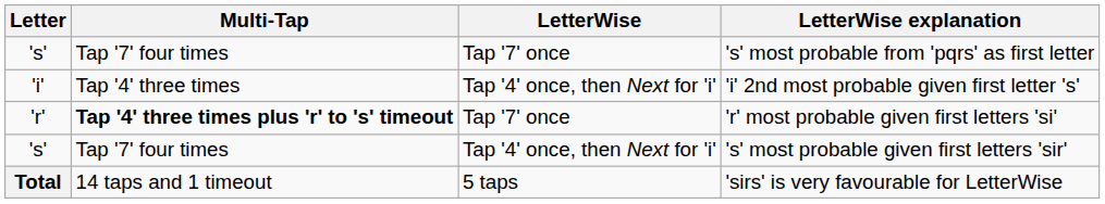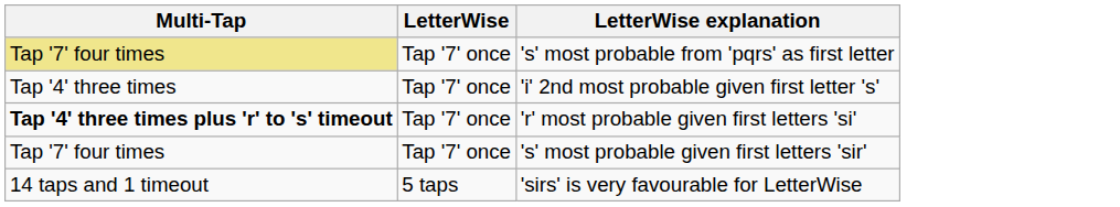- column: Letter | 's' | 'i' | 'r' | 's' | Total
's' most probable from 'pqrs' as first letter | Multi-Tap: no background -> khaki background
'i' 2nd most probable given first letter 's' | LetterWise: Tap '4' once, then Next for 'i' -> Tap '7' once
's' most probable given first letters 'sir' | LetterWise: Tap '4' once, then Next for 'i' -> Tap '7' once
